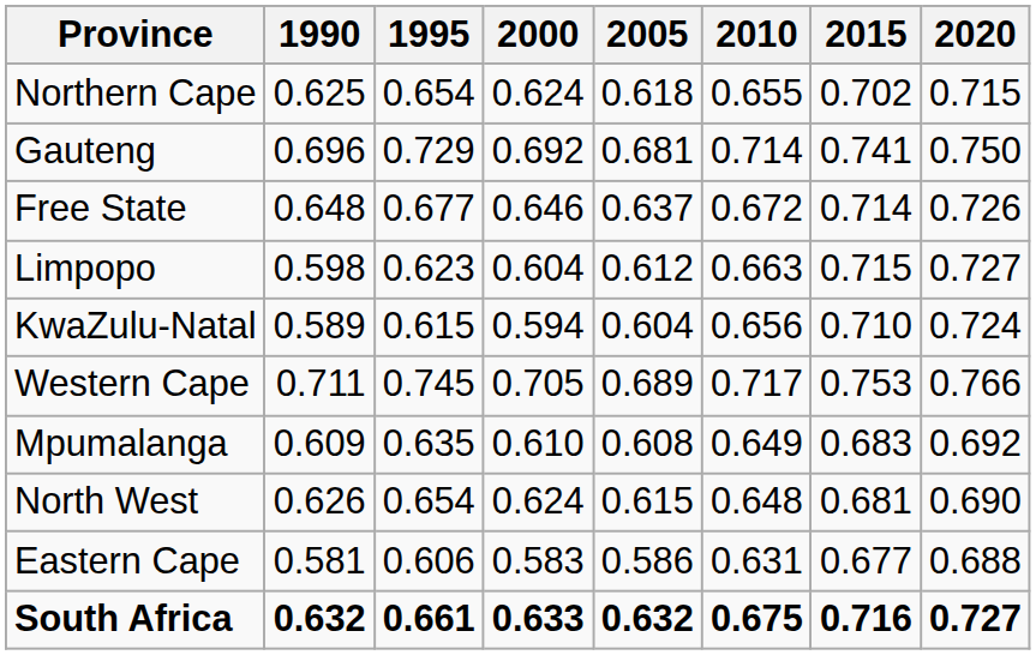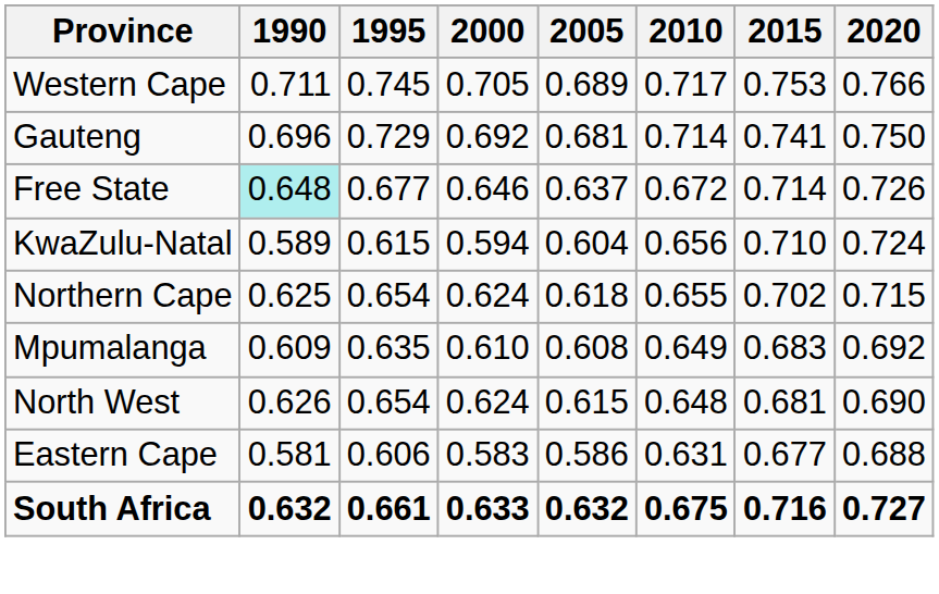rows swapped: Western Cape <-> Northern Cape
Free State | 1990: no background -> paleturquoise background
- row: Limpopo | 0.598 | 0.623 | 0.604 | 0.612 | 0.663 | 0.715 | 0.727
